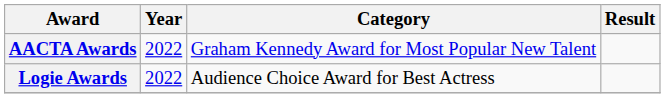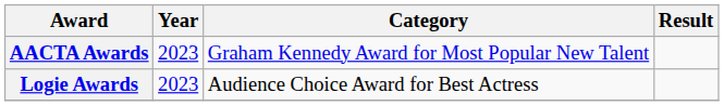AACTA Awards | Year: 2022 -> 2023
Logie Awards | Year: 2022 -> 2023
